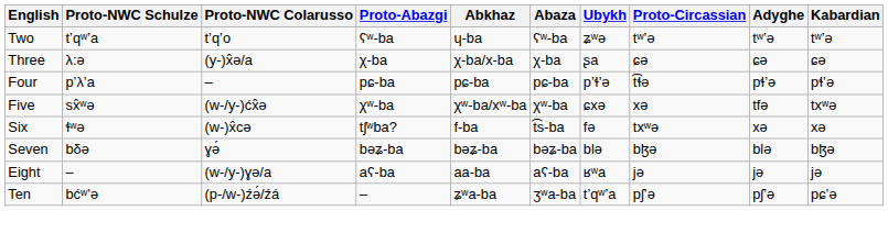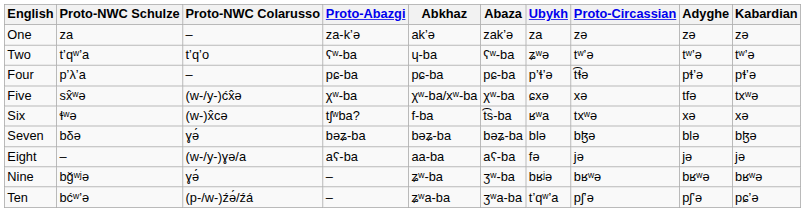+ row: One | za | – | za-kʼə | akʼə | zakʼə | za | zə | zə | zə
- row: Three | λ:ə | (y-)x̂ə/a | χ-ba | χ-ba/x-ba | χ-ba | ʂa | ɕə | ɕə | ɕə
Six | Ubykh: fə -> ʁʷa
Eight | Ubykh: ʁʷa -> fə
+ row: Nine | bğʷʲə | ɣə́ | – | ʑʷ-ba | ʒʷ-ba | bʁʲə | bʁʷə | bʁʷə | bʁʷə
